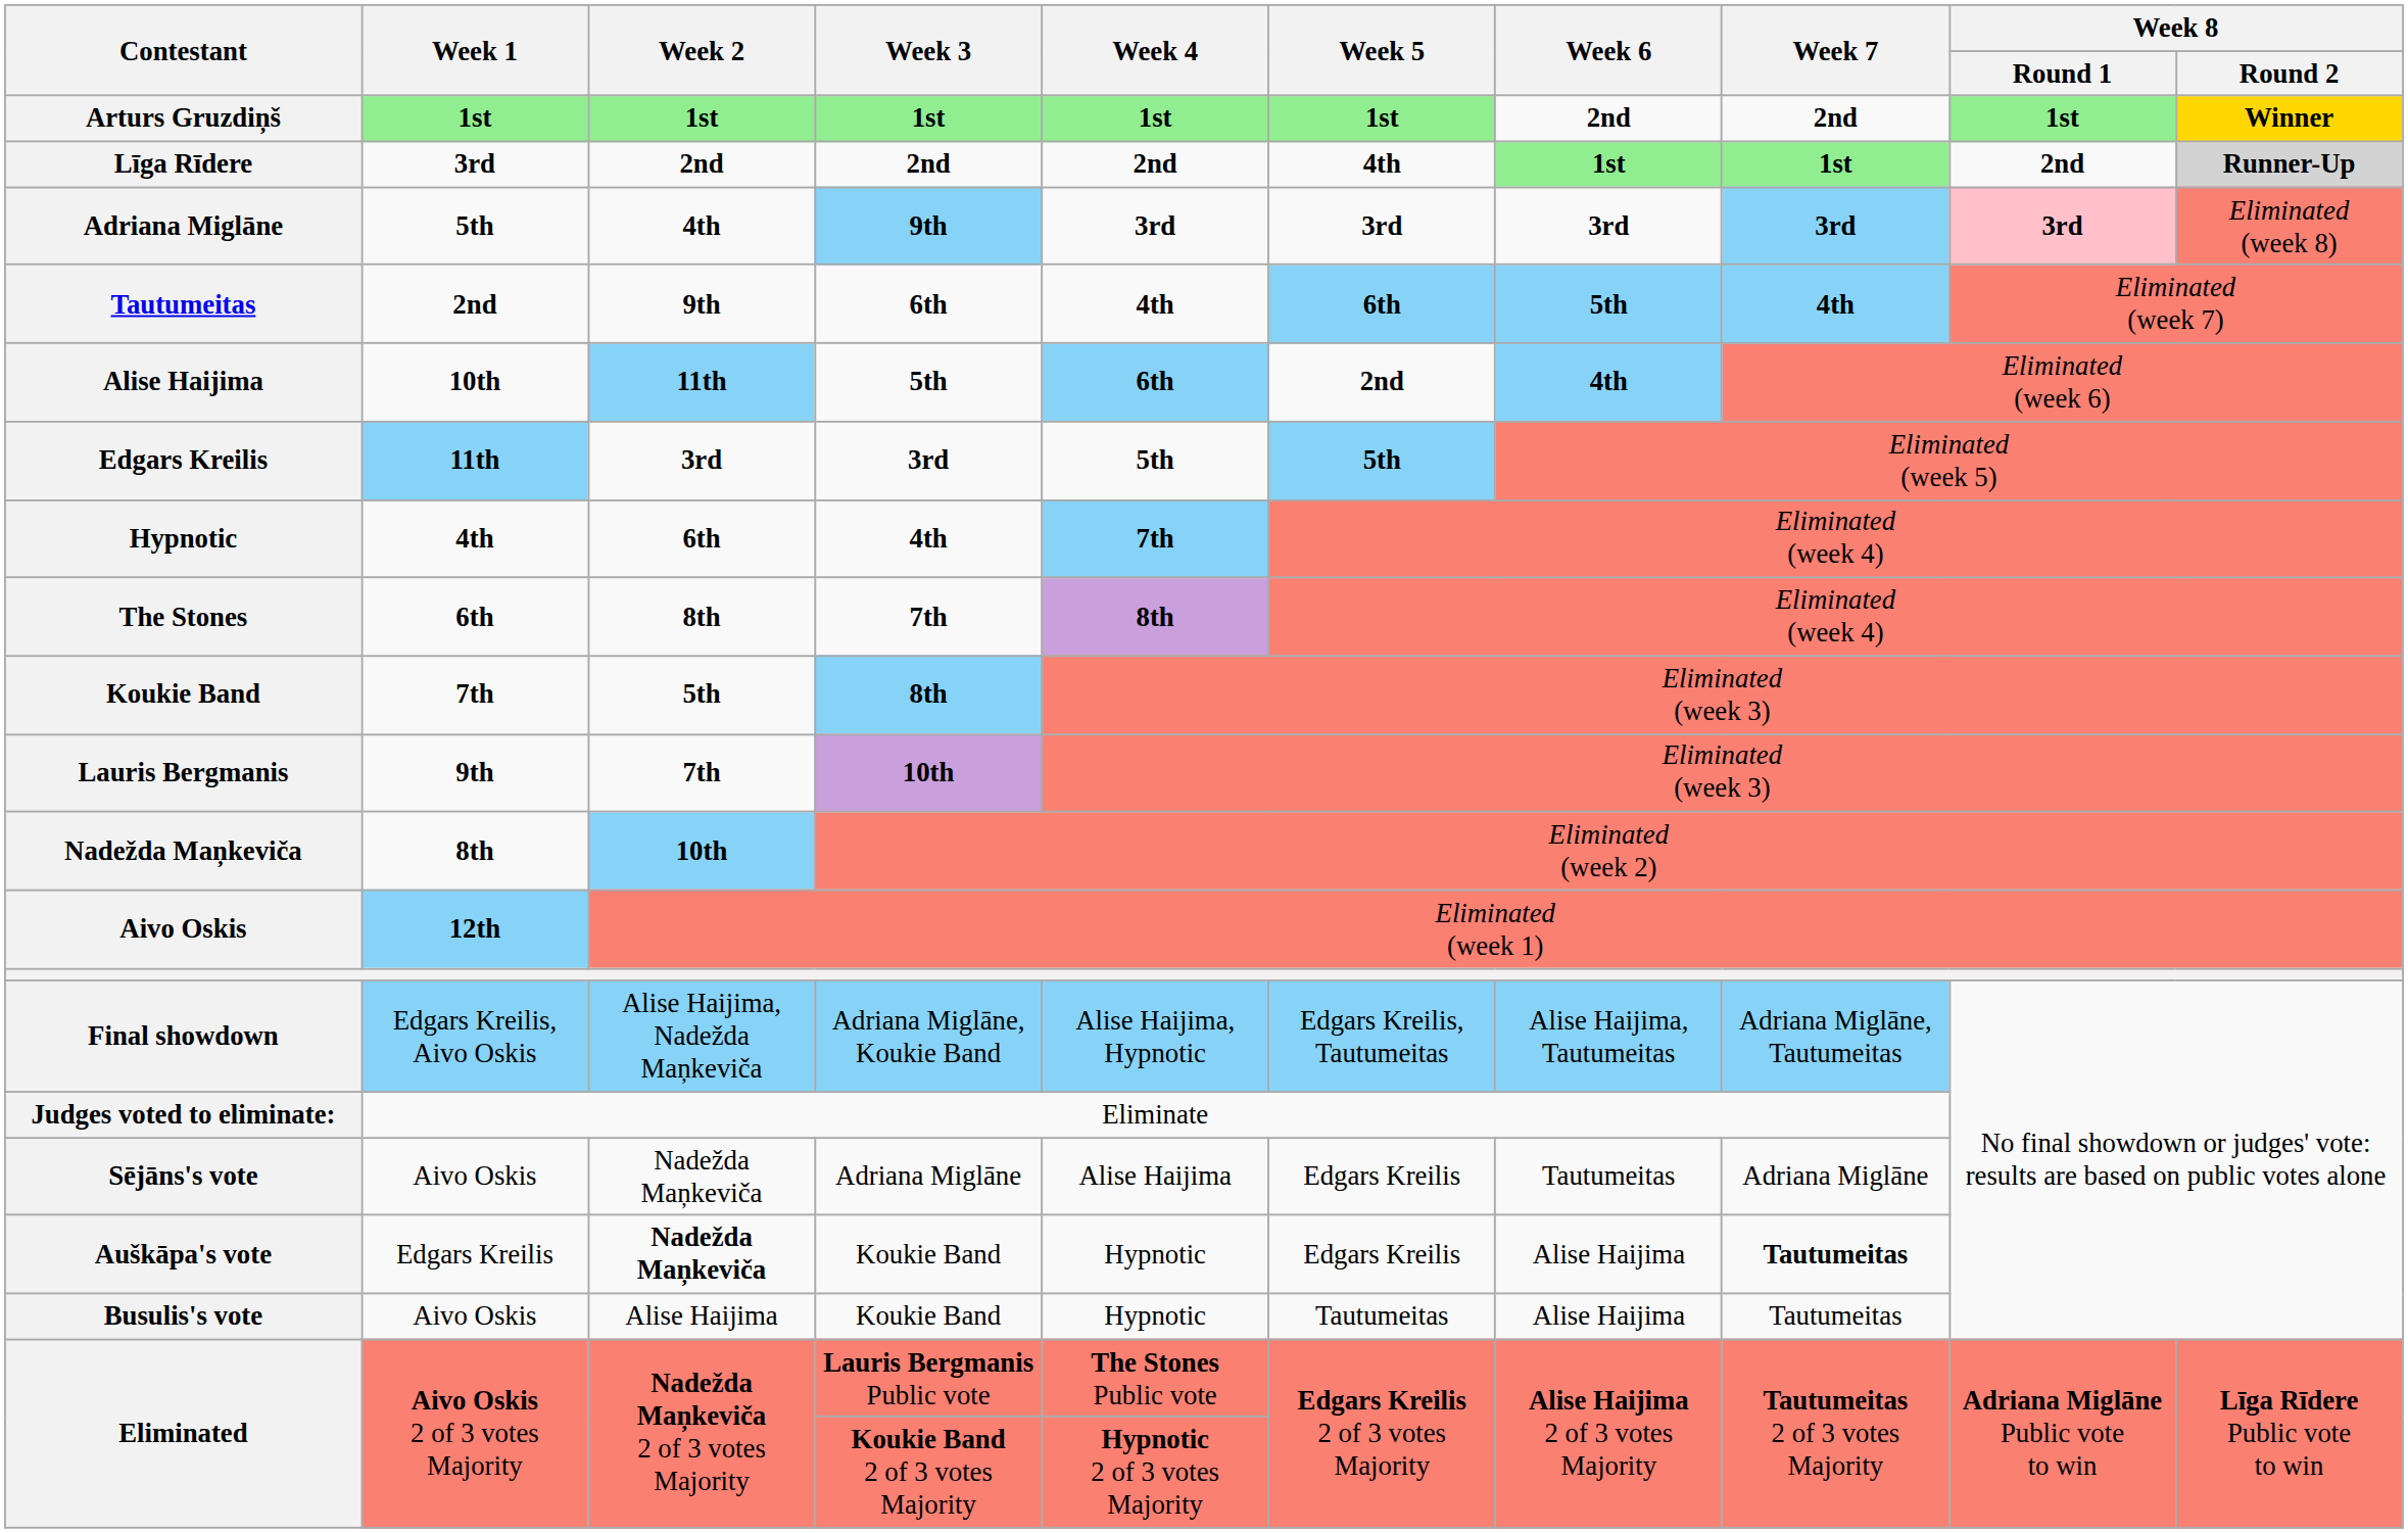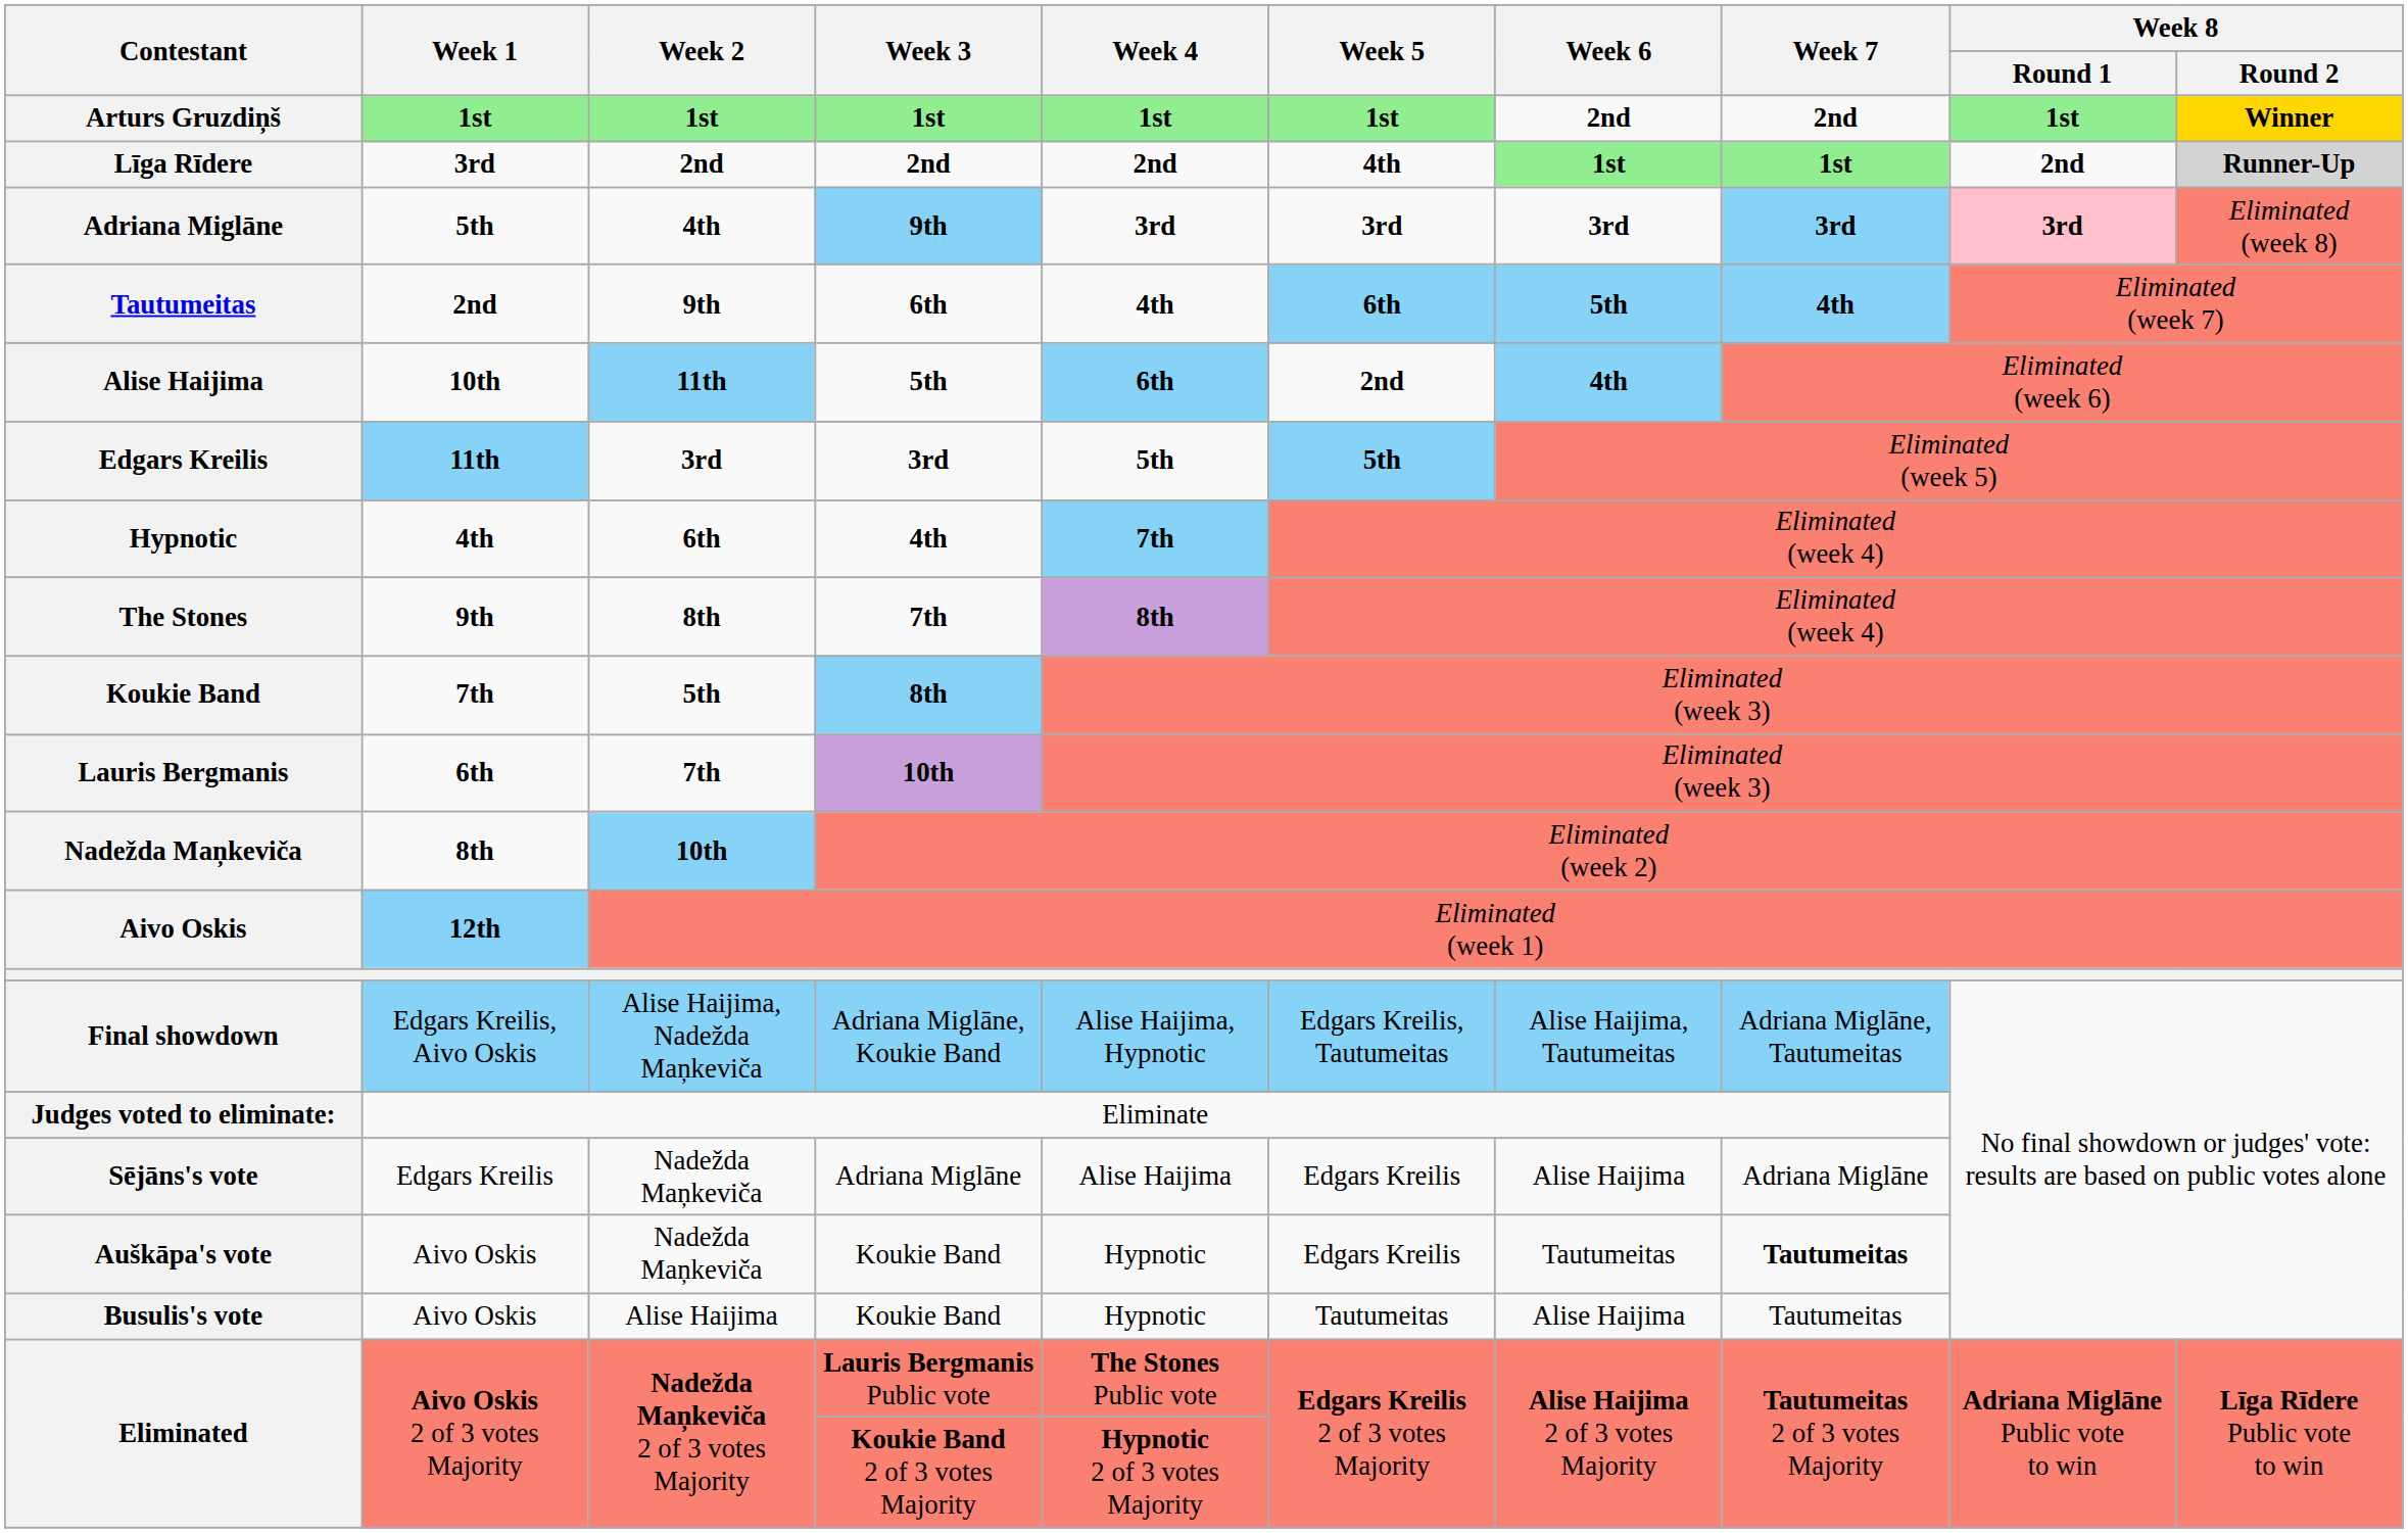The Stones | Week 1: 6th -> 9th
Lauris Bergmanis | Week 1: 9th -> 6th
Sējāns's vote | Week 1: Aivo Oskis -> Edgars Kreilis
Sējāns's vote | Week 6: Tautumeitas -> Alise Haijima
Auškāpa's vote | Week 1: Edgars Kreilis -> Aivo Oskis
Auškāpa's vote | Week 2: bold -> normal
Auškāpa's vote | Week 6: Alise Haijima -> Tautumeitas
